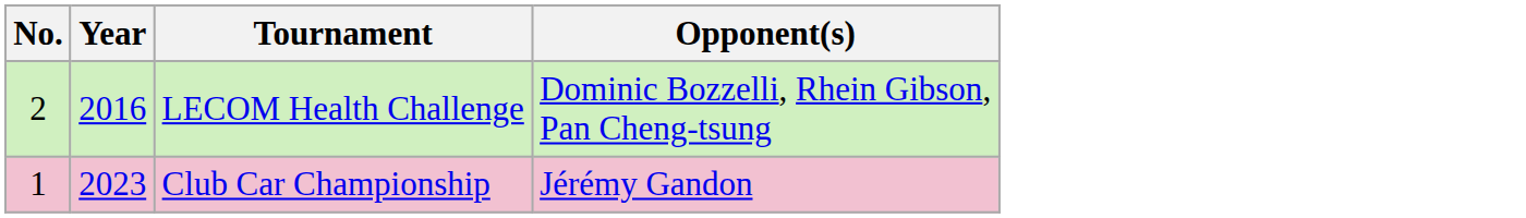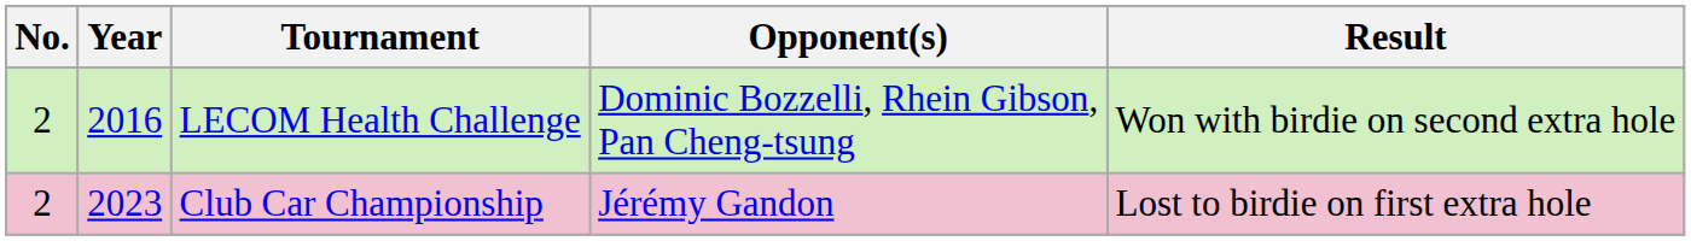+ column: Result | Won with birdie on second extra hole | Lost to birdie on first extra hole
Club Car Championship | No.: 1 -> 2
